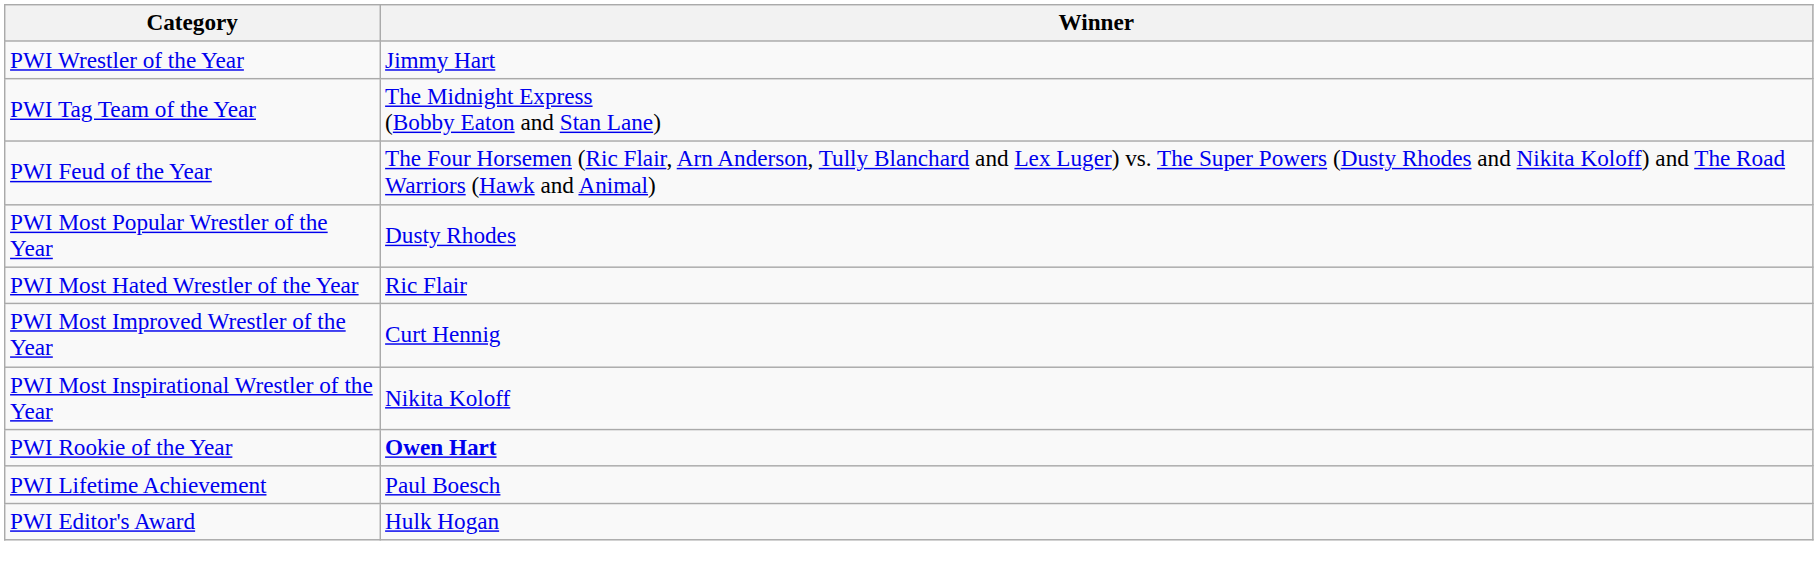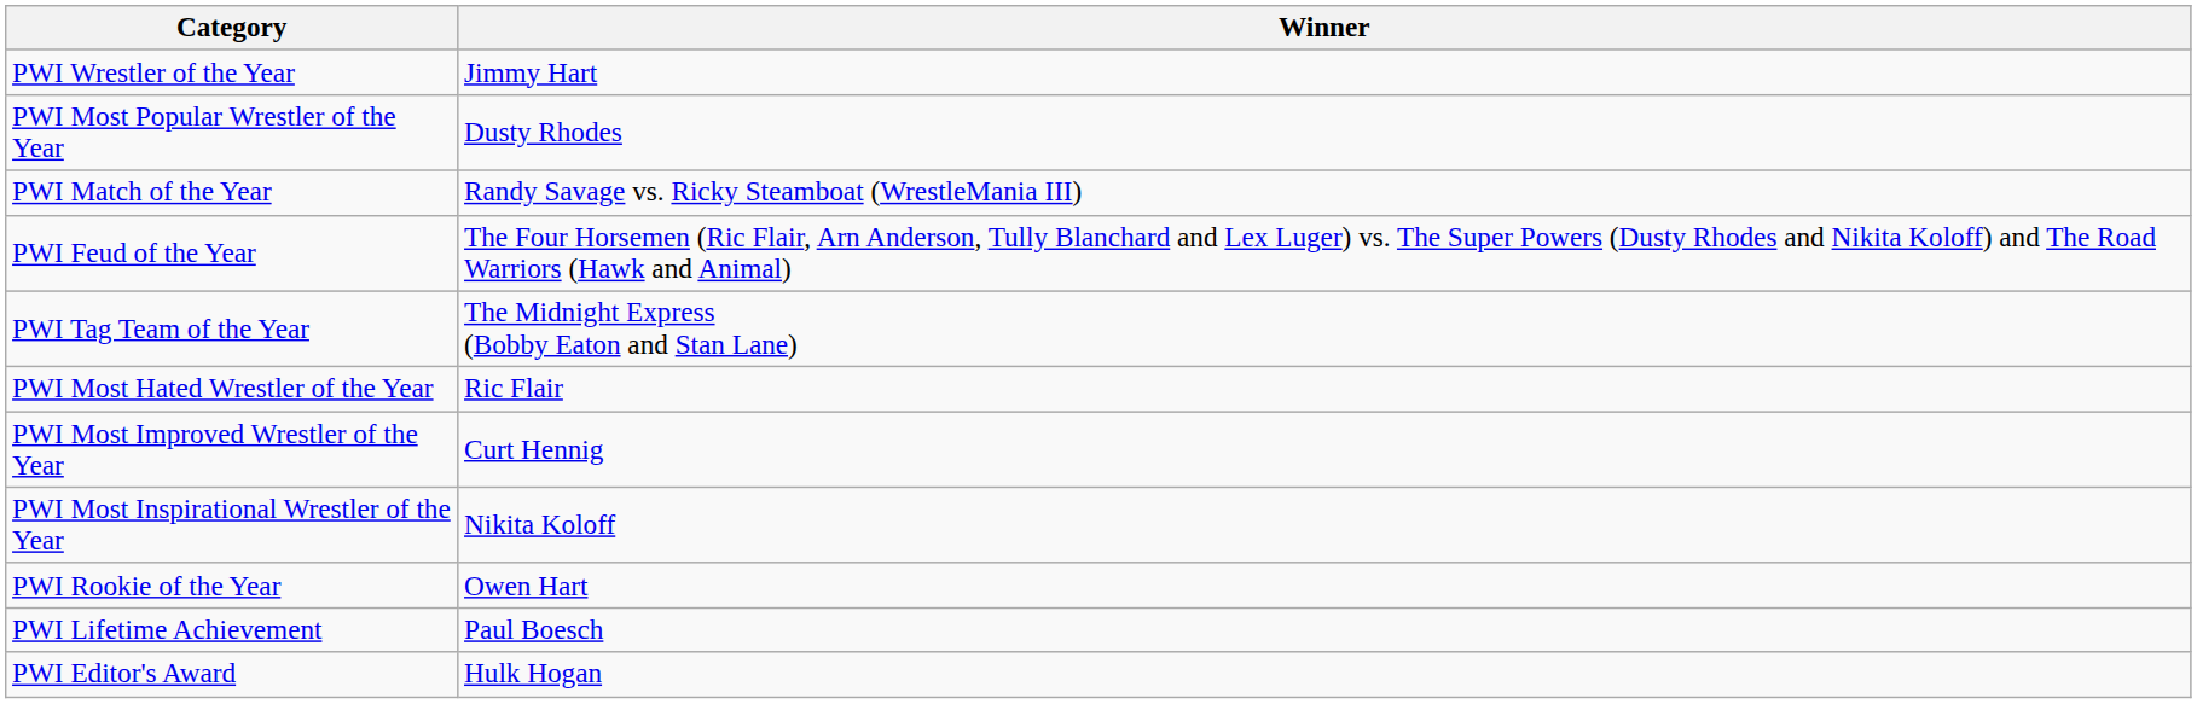rows swapped: PWI Tag Team of the Year <-> PWI Most Popular Wrestler of the Year
+ row: PWI Match of the Year | Randy Savage vs. Ricky Steamboat (WrestleMania III)
PWI Rookie of the Year | Winner: bold -> normal
